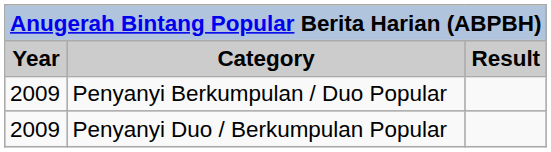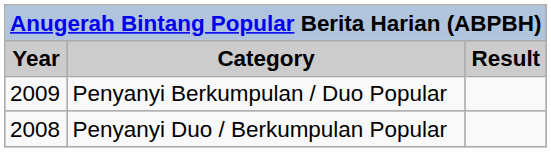Penyanyi Duo / Berkumpulan Popular | Year: 2009 -> 2008
